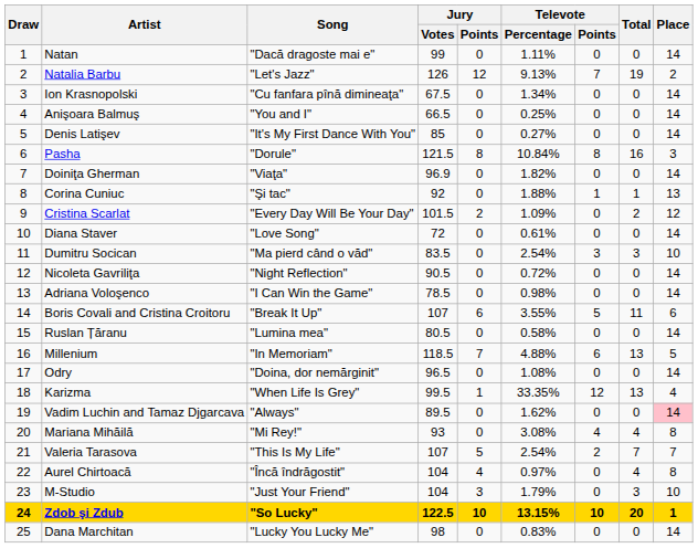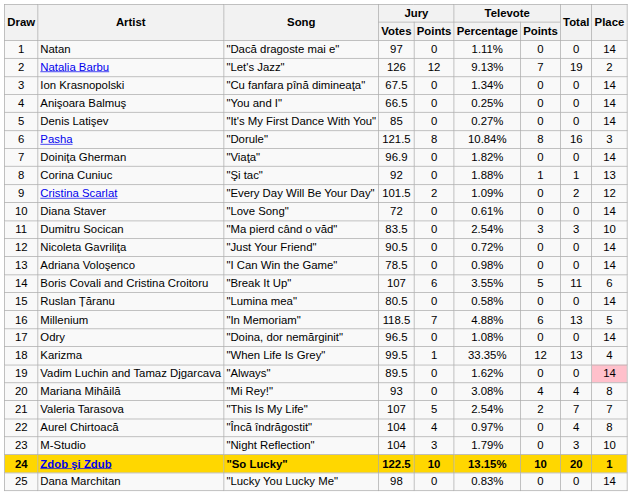Natan | Jury / Votes: 99 -> 97
Nicoleta Gavriliţa | Song: "Night Reflection" -> "Just Your Friend"
M-Studio | Song: "Just Your Friend" -> "Night Reflection"
